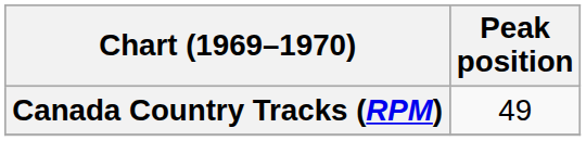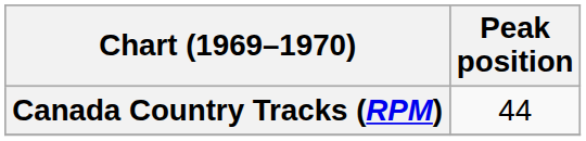Canada Country Tracks (RPM) | Peak position: 49 -> 44
